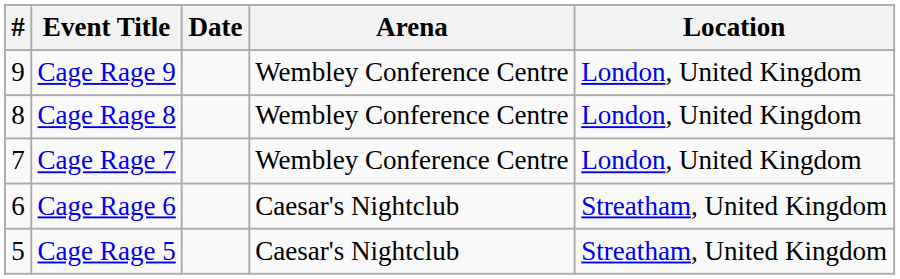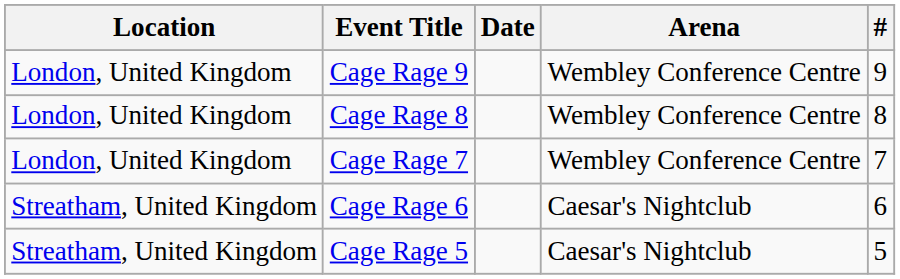columns swapped: # <-> Location
